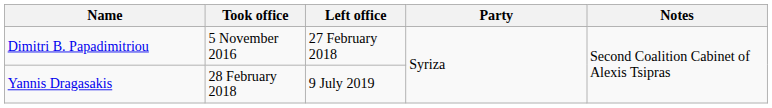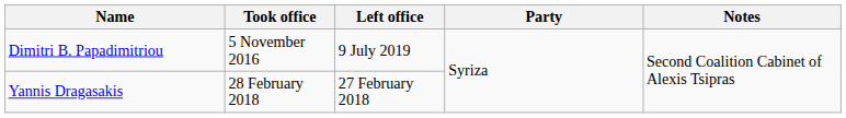Dimitri B. Papadimitriou | Left office: 27 February 2018 -> 9 July 2019
Yannis Dragasakis | Left office: 9 July 2019 -> 27 February 2018
